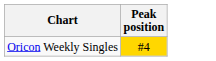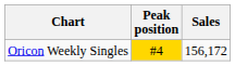+ column: Sales | 156,172
